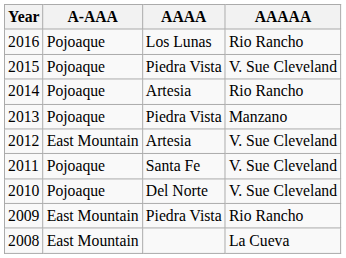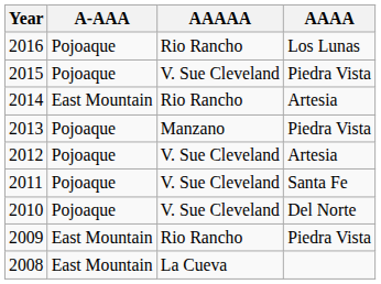columns swapped: AAAA <-> AAAAA
2014 | A-AAA: Pojoaque -> East Mountain
2012 | A-AAA: East Mountain -> Pojoaque
